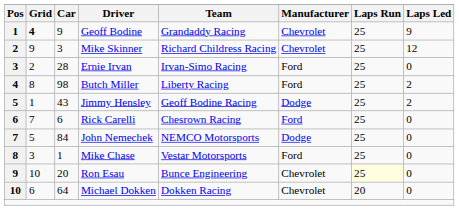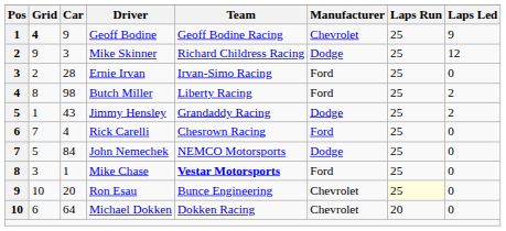Geoff Bodine | Team: Grandaddy Racing -> Geoff Bodine Racing
Mike Skinner | Manufacturer: Chevrolet -> Dodge
Jimmy Hensley | Team: Geoff Bodine Racing -> Grandaddy Racing
Rick Carelli | Car: 6 -> 4
Mike Chase | Team: normal -> bold
